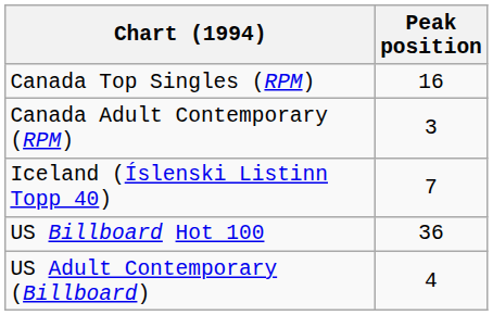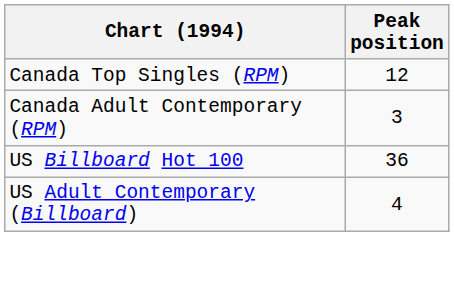Canada Top Singles (RPM) | Peak position: 16 -> 12
- row: Iceland (Íslenski Listinn Topp 40) | 7
